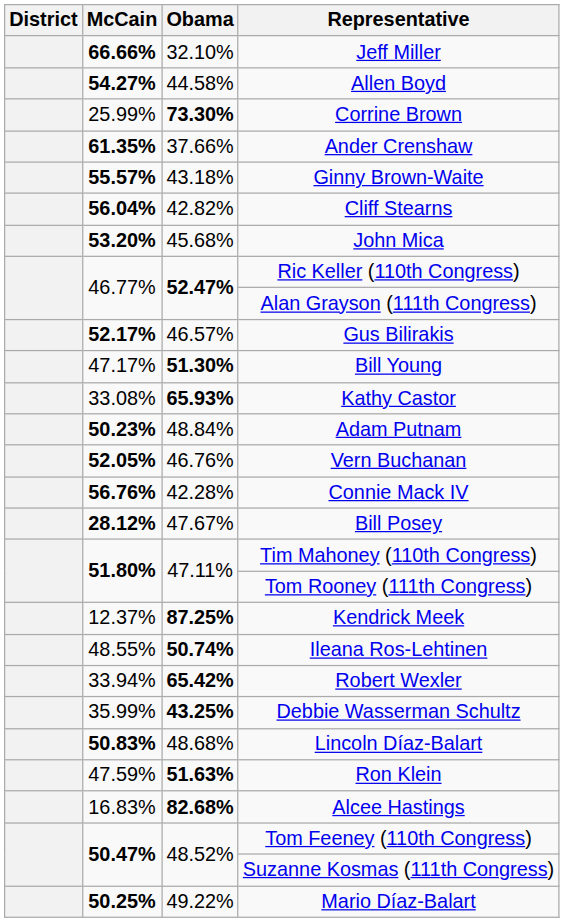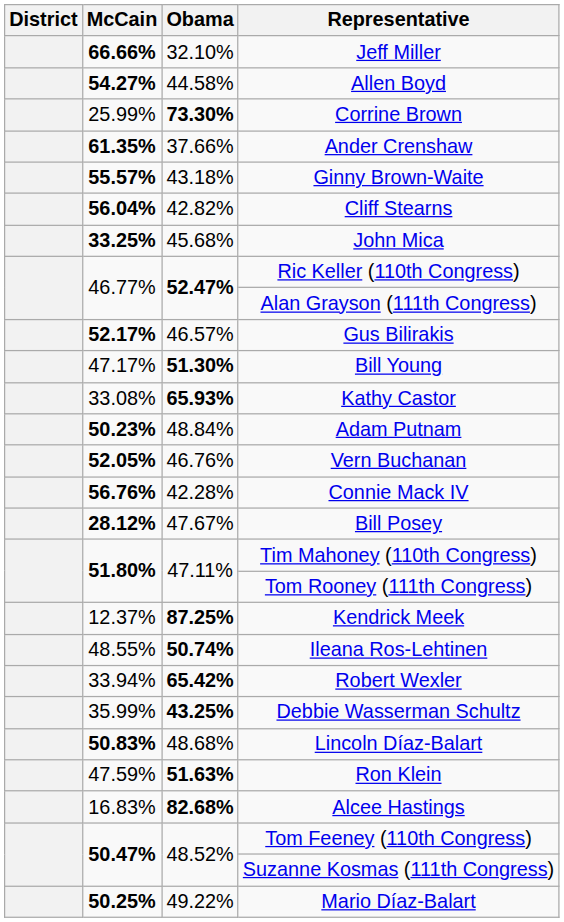John Mica | McCain: 53.20% -> 33.25%
